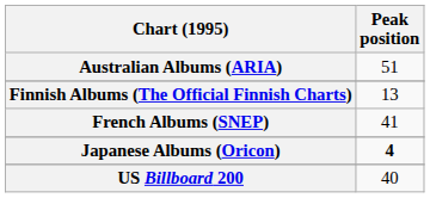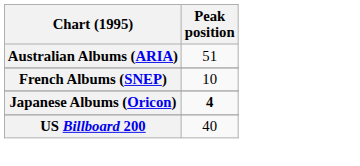- row: Finnish Albums (The Official Finnish Charts) | 13
French Albums (SNEP) | Peak position: 41 -> 10
